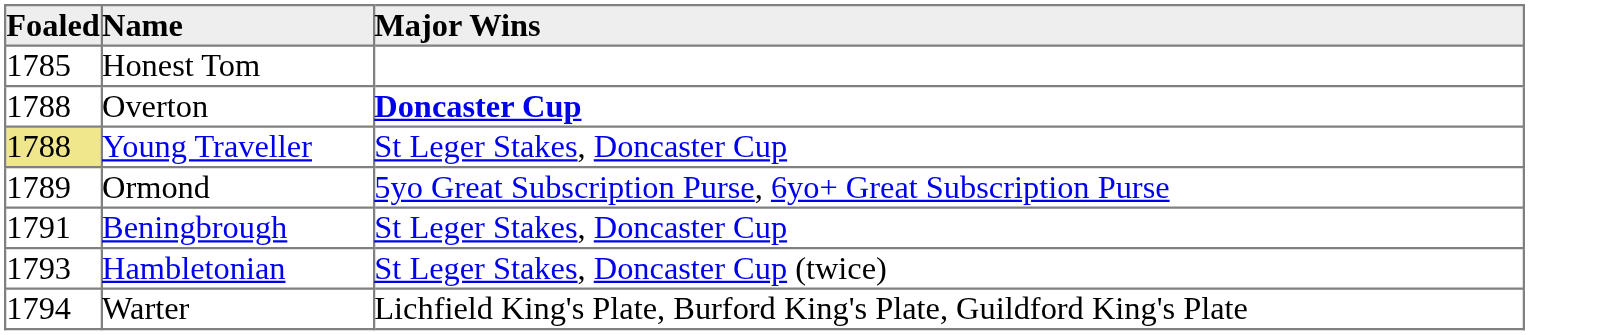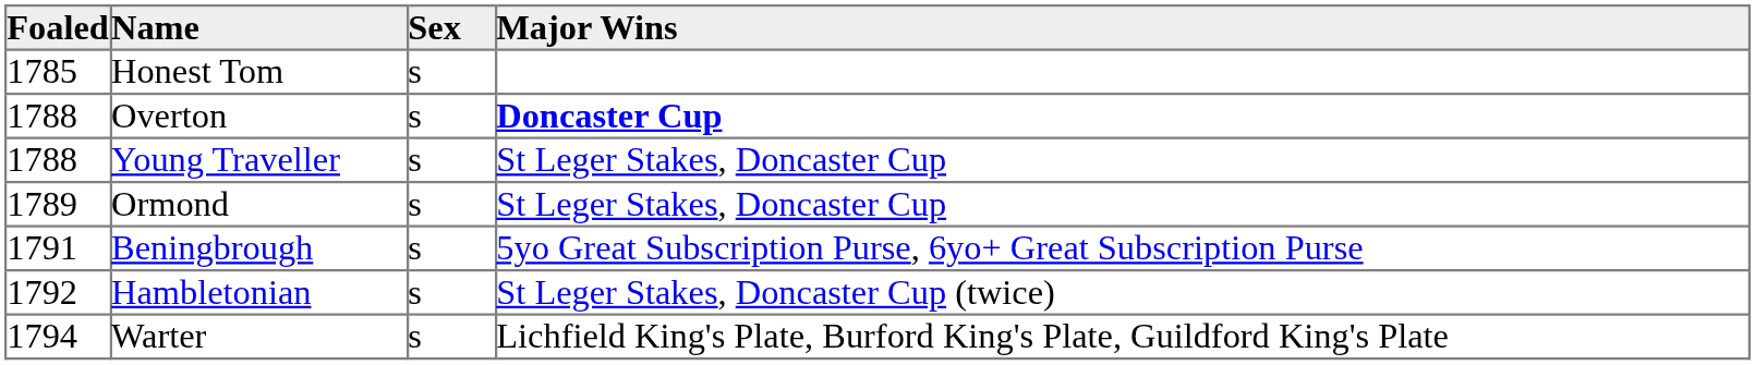+ column: Sex | s | s | s | s | s | s | s
Young Traveller | Foaled: khaki background -> no background
Ormond | Major Wins: 5yo Great Subscription Purse, 6yo+ Great Subscription Purse -> St Leger Stakes, Doncaster Cup
Beningbrough | Major Wins: St Leger Stakes, Doncaster Cup -> 5yo Great Subscription Purse, 6yo+ Great Subscription Purse
Hambletonian | Foaled: 1793 -> 1792
